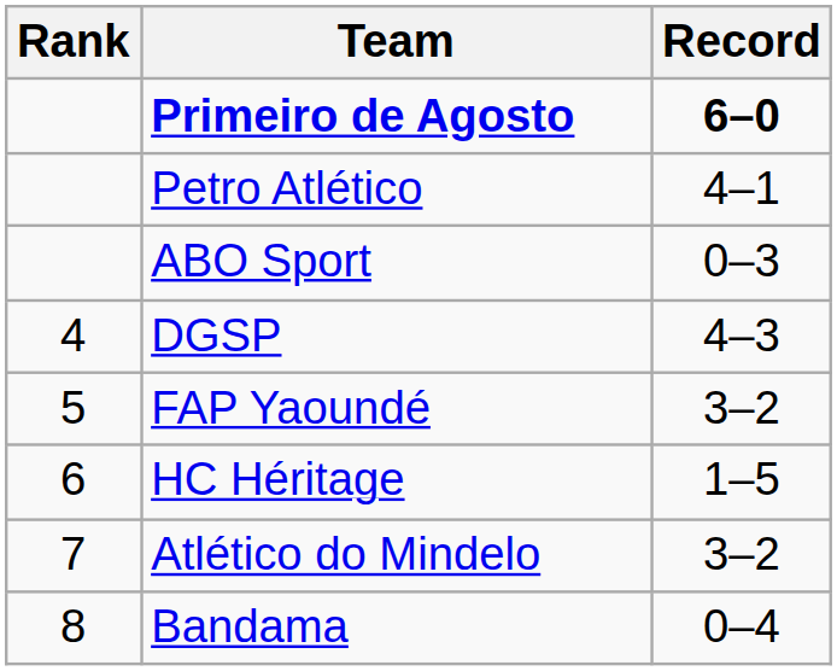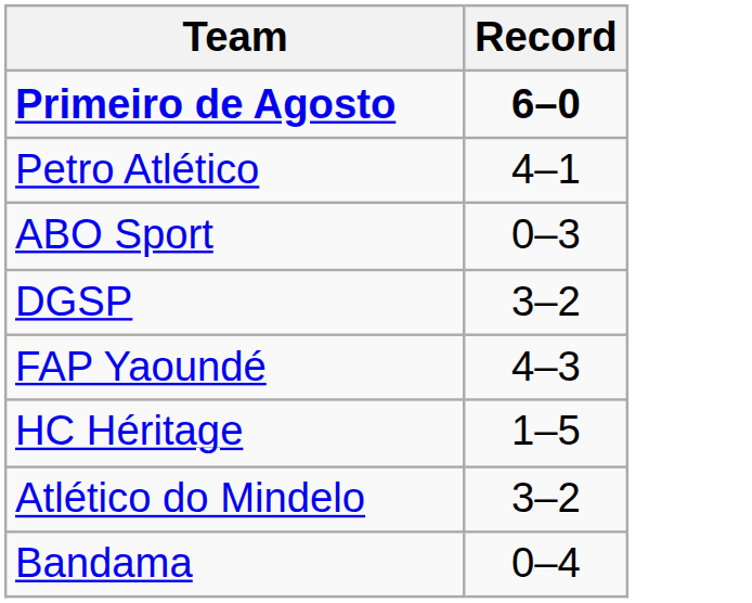- column: Rank | 4 | 5 | 6 | 7 | 8
DGSP | Record: 4–3 -> 3–2
FAP Yaoundé | Record: 3–2 -> 4–3
